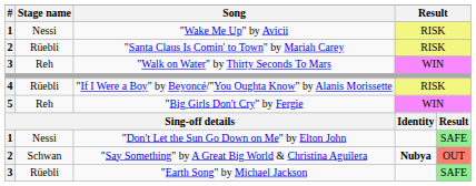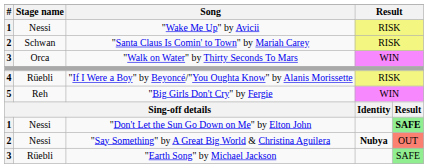"Santa Claus Is Comin' to Town" by Mariah Carey | Stage name: Rüebli -> Schwan
"Walk on Water" by Thirty Seconds To Mars | Stage name: Reh -> Orca
"Don't Let the Sun Go Down on Me" by Elton John | column 5: normal -> bold
"Say Something" by A Great Big World & Christina Aguilera | Stage name: Schwan -> Nessi
